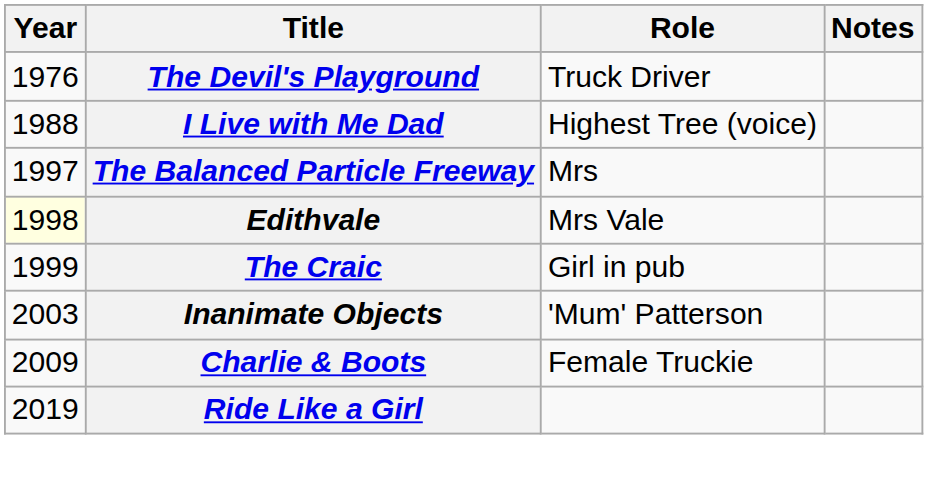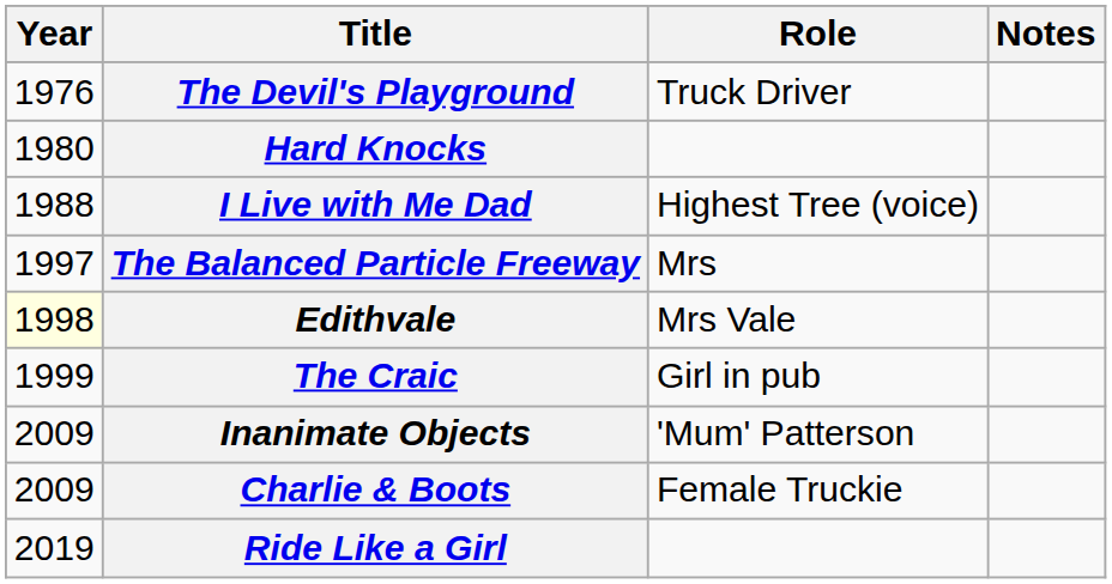+ row: 1980 | Hard Knocks
Inanimate Objects | Year: 2003 -> 2009
